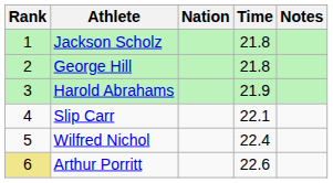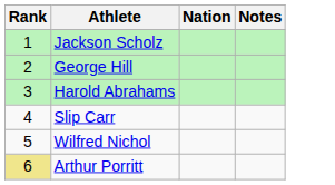- column: Time | 21.8 | 21.8 | 21.9 | 22.1 | 22.4 | 22.6
